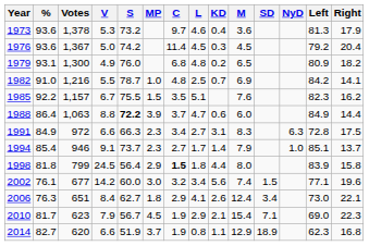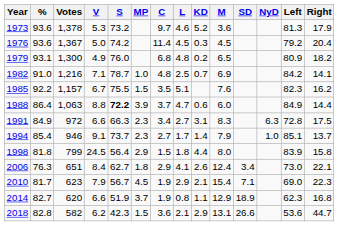1973 | KD: 0.4 -> 5.2
1982 | V: 5.5 -> 7.1
1998 | C: bold -> normal
- row: 2002 | 76.1 | 677 | 14.2 | 60.0 | 3.0 | 3.2 | 3.4 | 5.6 | 7.4 | 1.5 | 77.1 | 19.6
+ row: 2018 | 82.8 | 582 | 6.2 | 42.3 | 1.5 | 3.6 | 2.1 | 2.9 | 13.1 | 26.6 | 53.6 | 44.7
